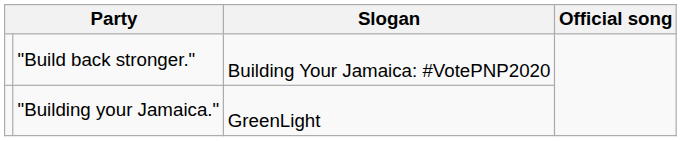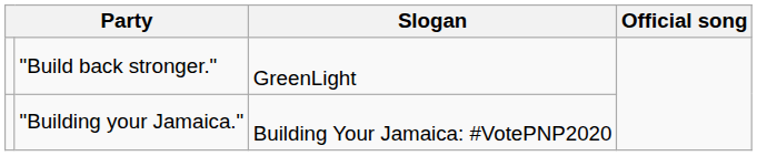"Build back stronger." | Slogan: Building Your Jamaica: #VotePNP2020 -> GreenLight
"Building your Jamaica." | Slogan: GreenLight -> Building Your Jamaica: #VotePNP2020
